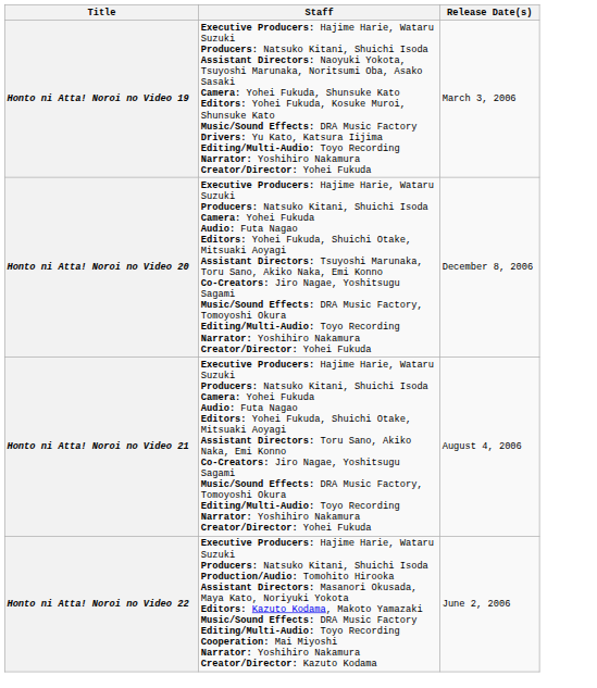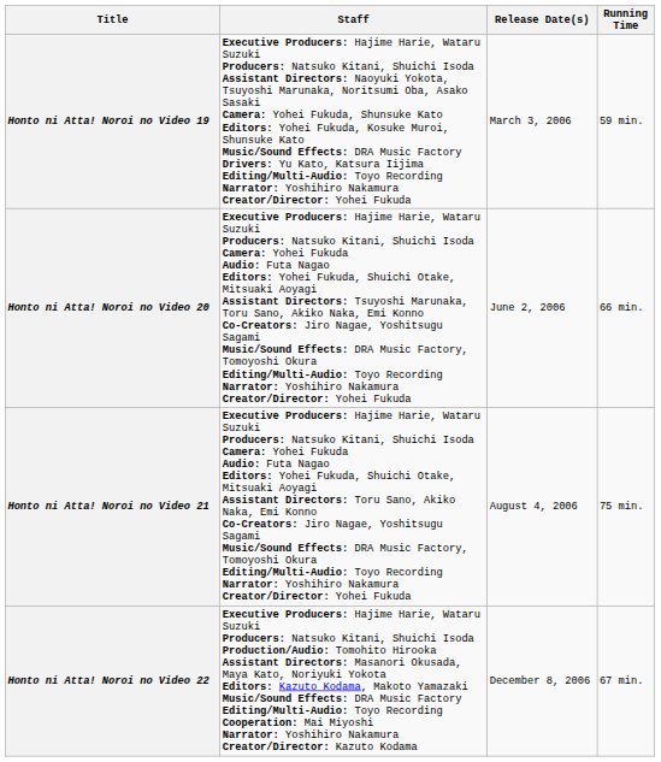+ column: Running Time | 59 min. | 66 min. | 75 min. | 67 min.
Honto ni Atta! Noroi no Video 20 | Release Date(s): December 8, 2006 -> June 2, 2006
Honto ni Atta! Noroi no Video 22 | Release Date(s): June 2, 2006 -> December 8, 2006
